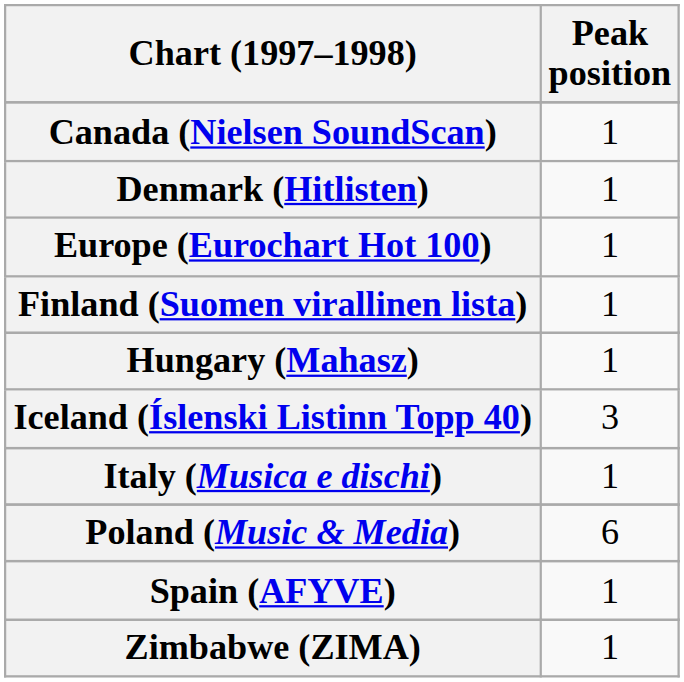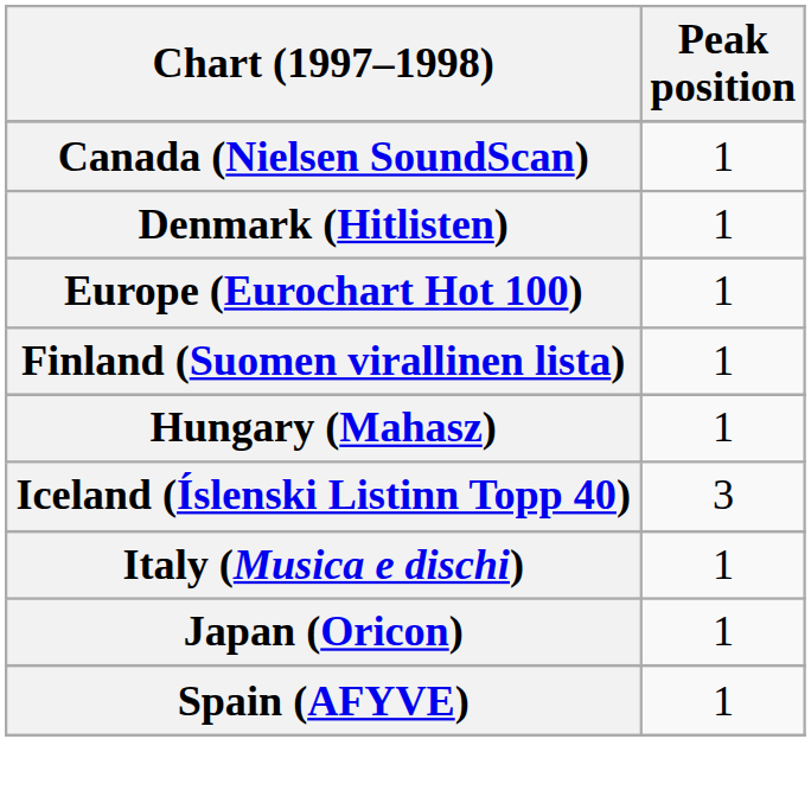+ row: Japan (Oricon) | 1
- row: Poland (Music & Media) | 6
- row: Zimbabwe (ZIMA) | 1
